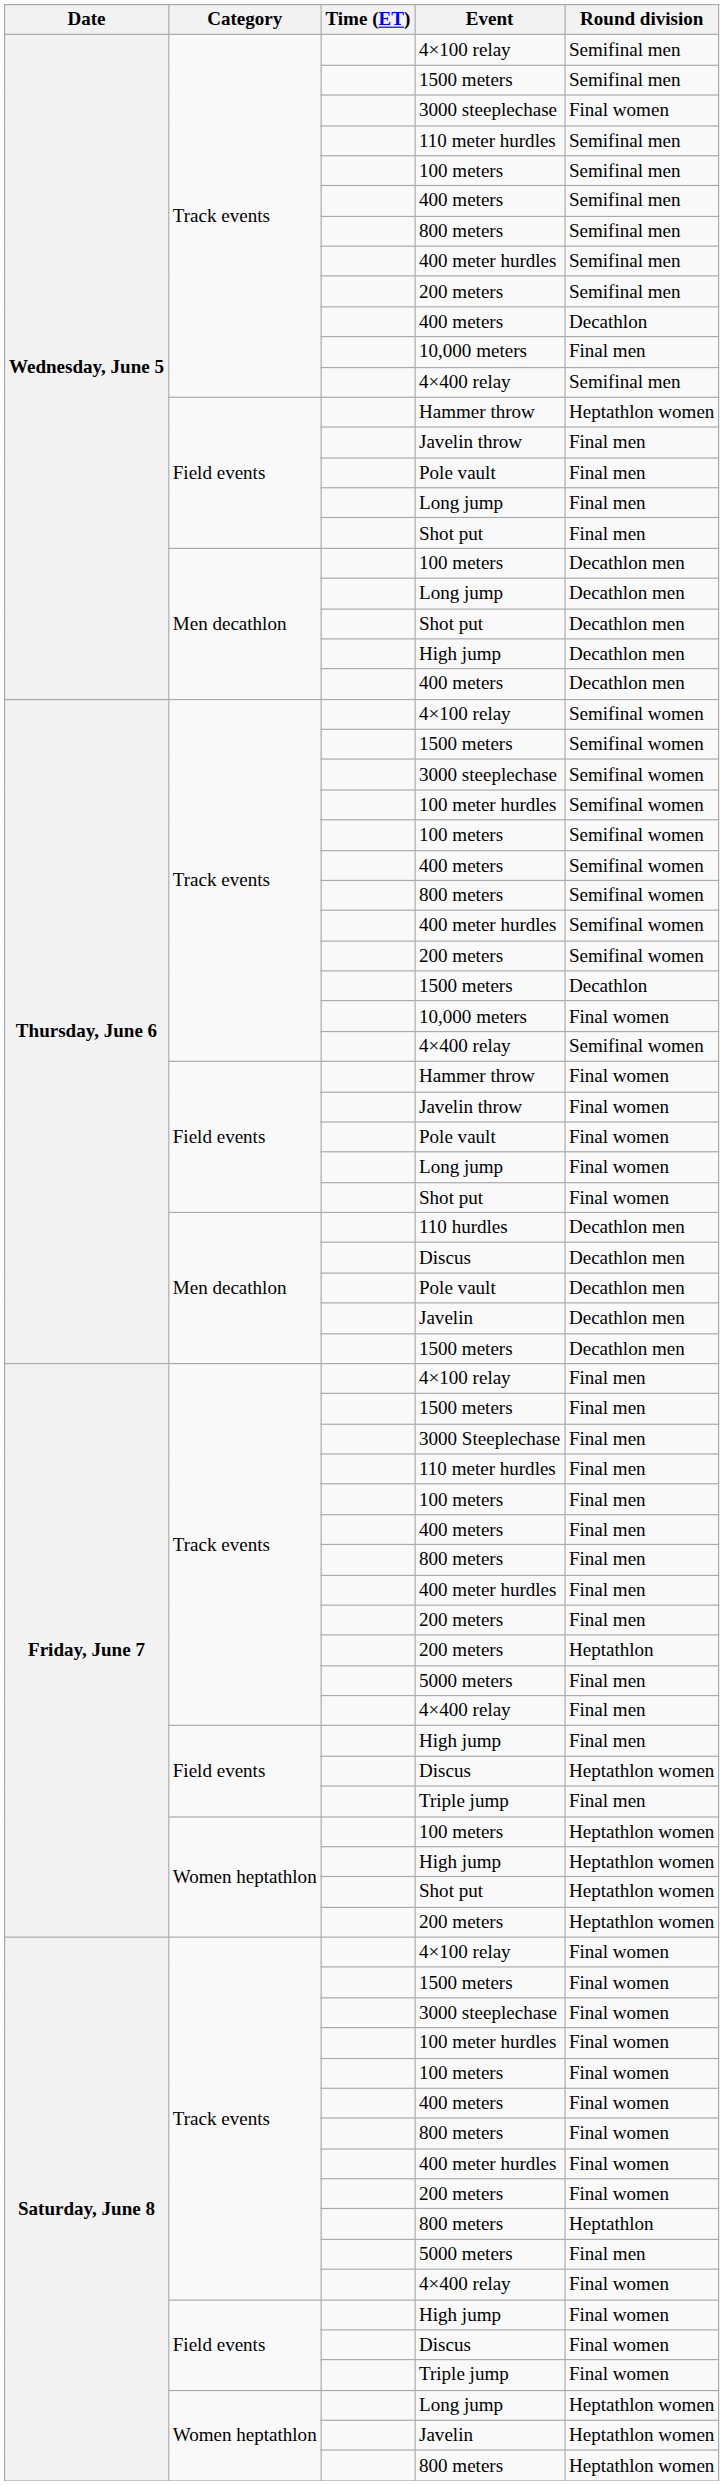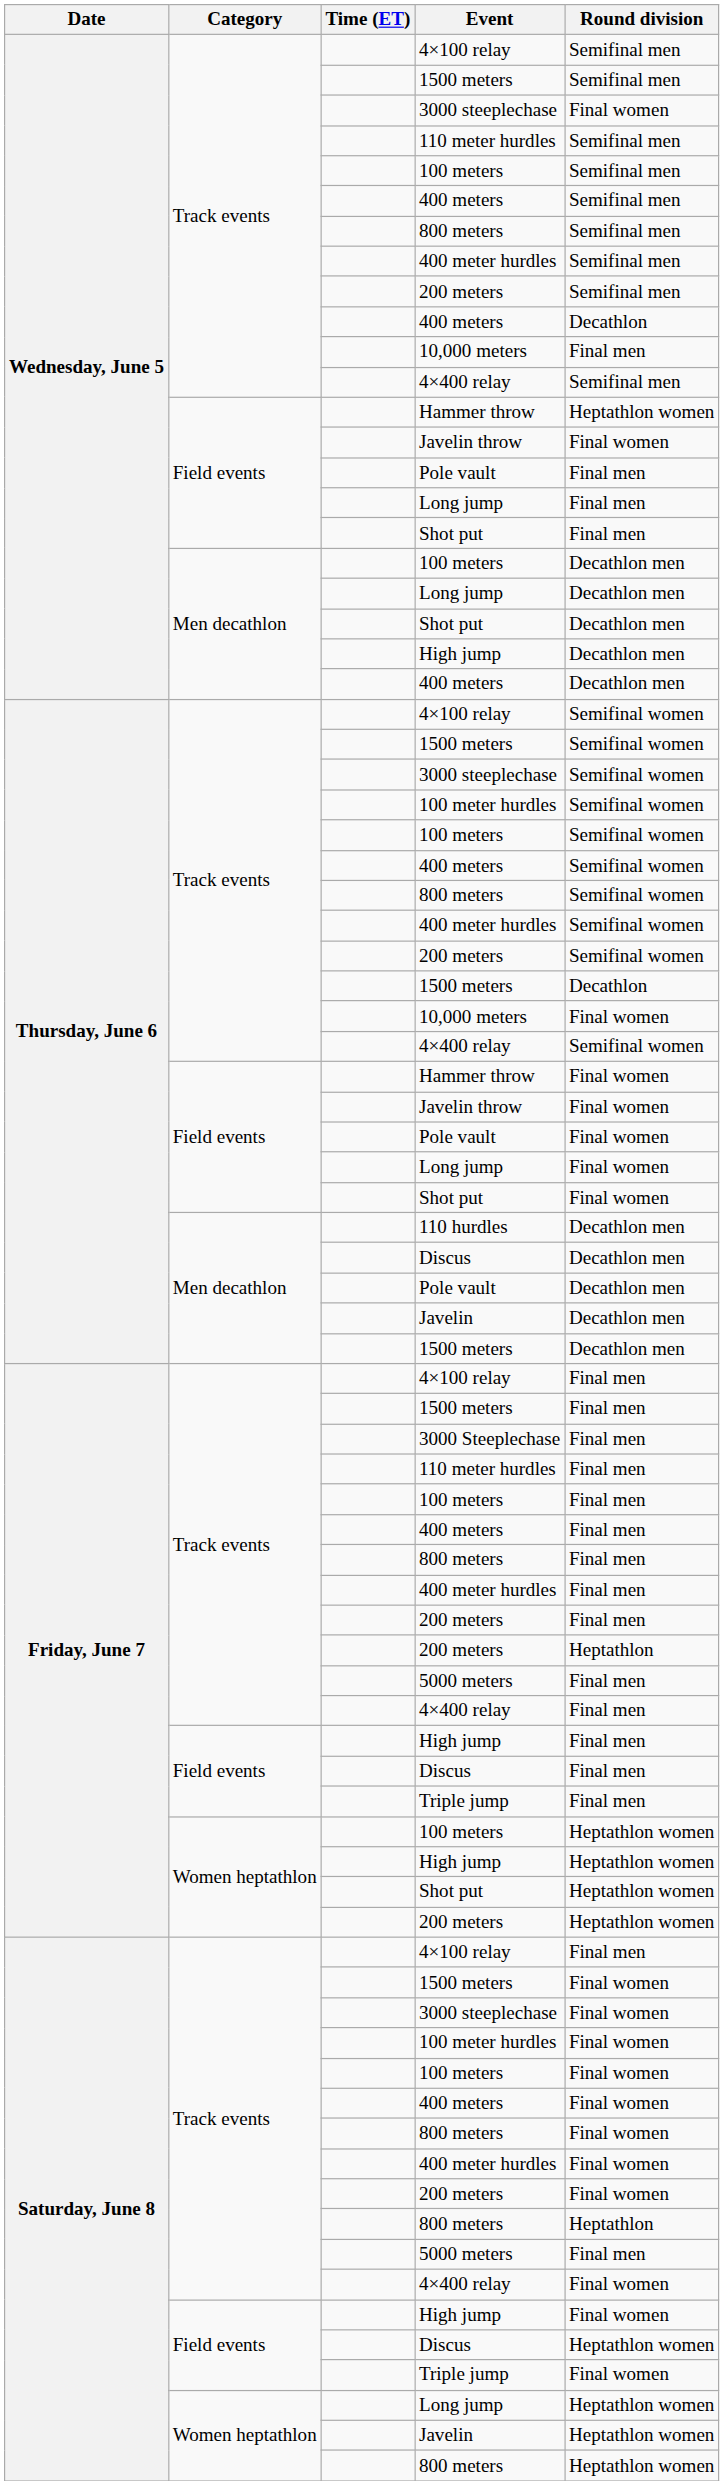Wednesday, June 5 / Javelin throw | Round division: Final men -> Final women
Friday, June 7 / Discus | Round division: Heptathlon women -> Final men
Saturday, June 8 / 4×100 relay | Round division: Final women -> Final men
Saturday, June 8 / Discus | Round division: Final women -> Heptathlon women
